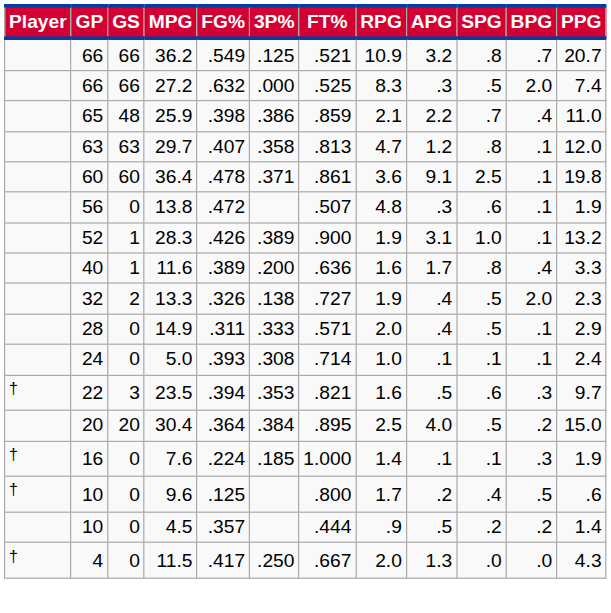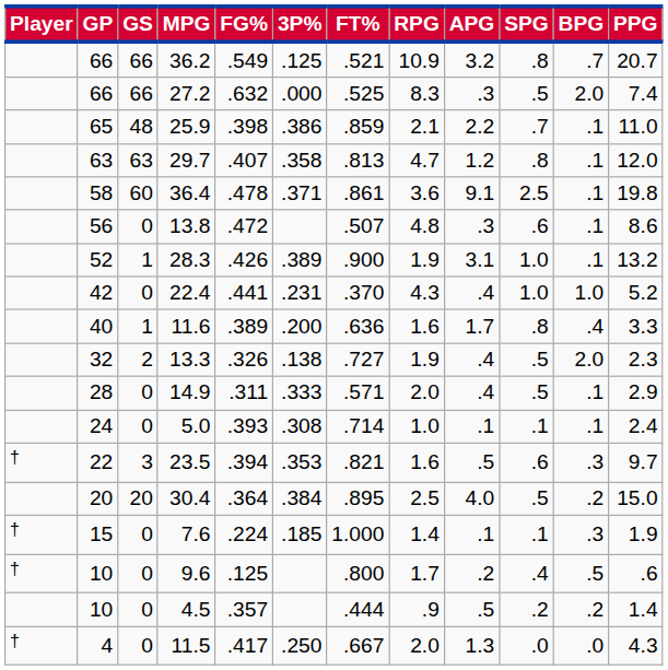25.9 | BPG: .4 -> .1
36.4 | GP: 60 -> 58
13.8 | PPG: 1.9 -> 8.6
+ row: 42 | 0 | 22.4 | .441 | .231 | .370 | 4.3 | .4 | 1.0 | 1.0 | 5.2
7.6 | GP: 16 -> 15
